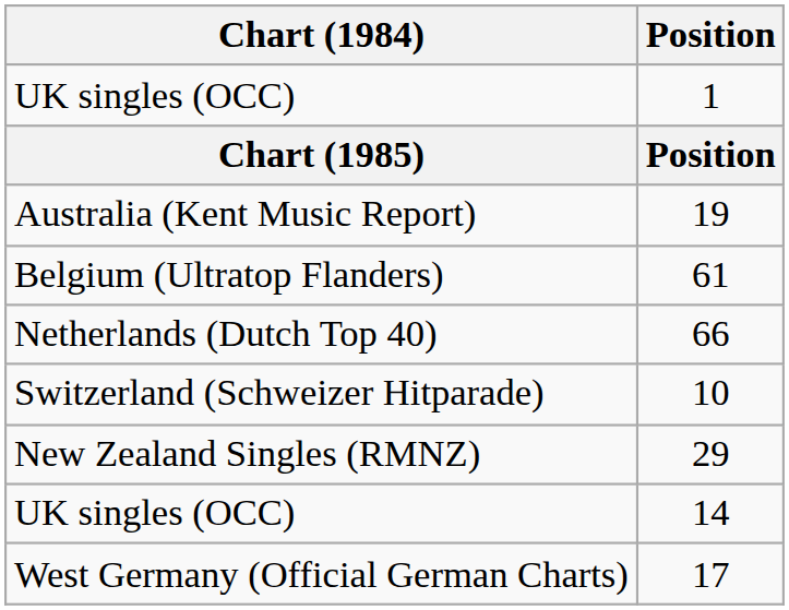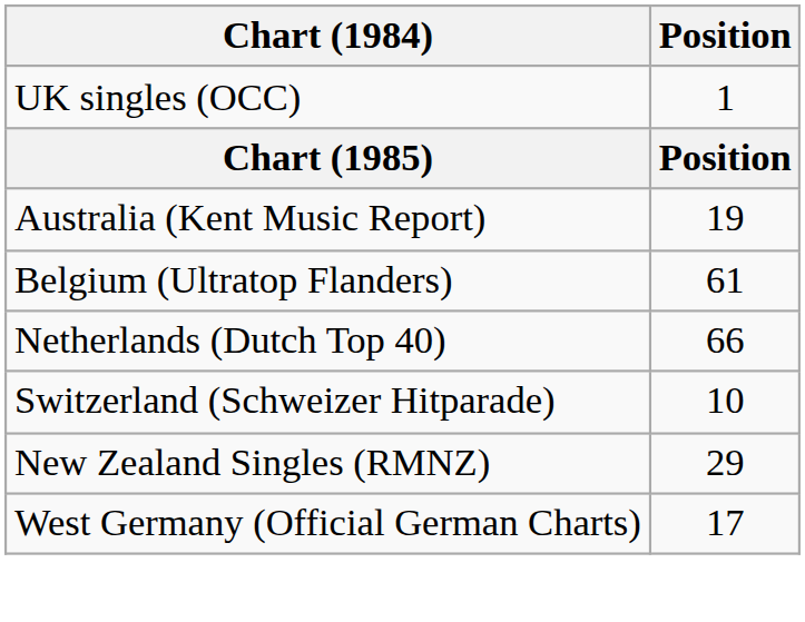- row: UK singles (OCC) | 14
